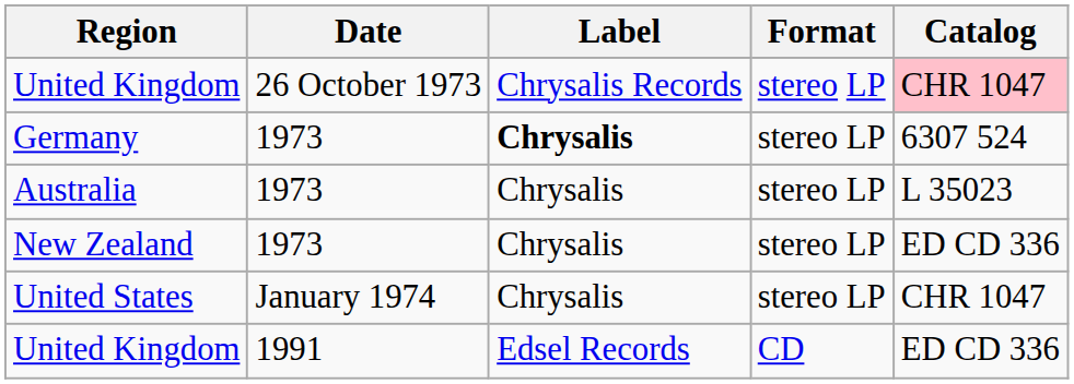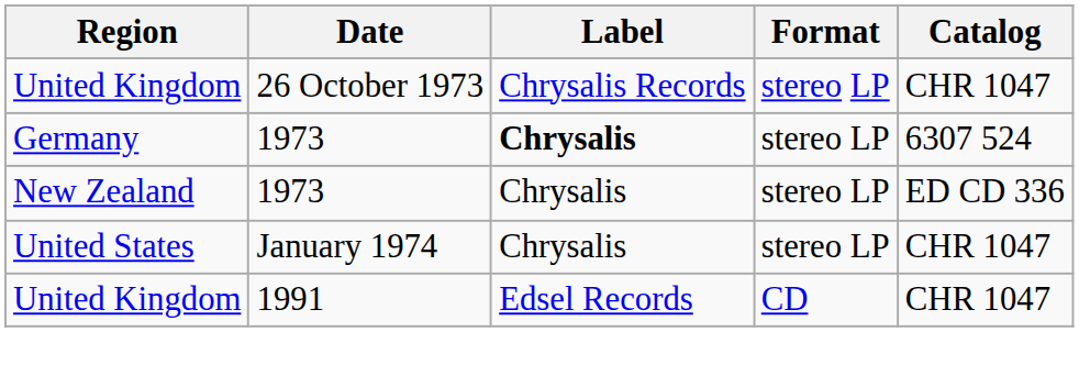United Kingdom / 26 October 1973 | Catalog: pink background -> no background
- row: Australia | 1973 | Chrysalis | stereo LP | L 35023
United Kingdom / 1991 | Catalog: ED CD 336 -> CHR 1047
